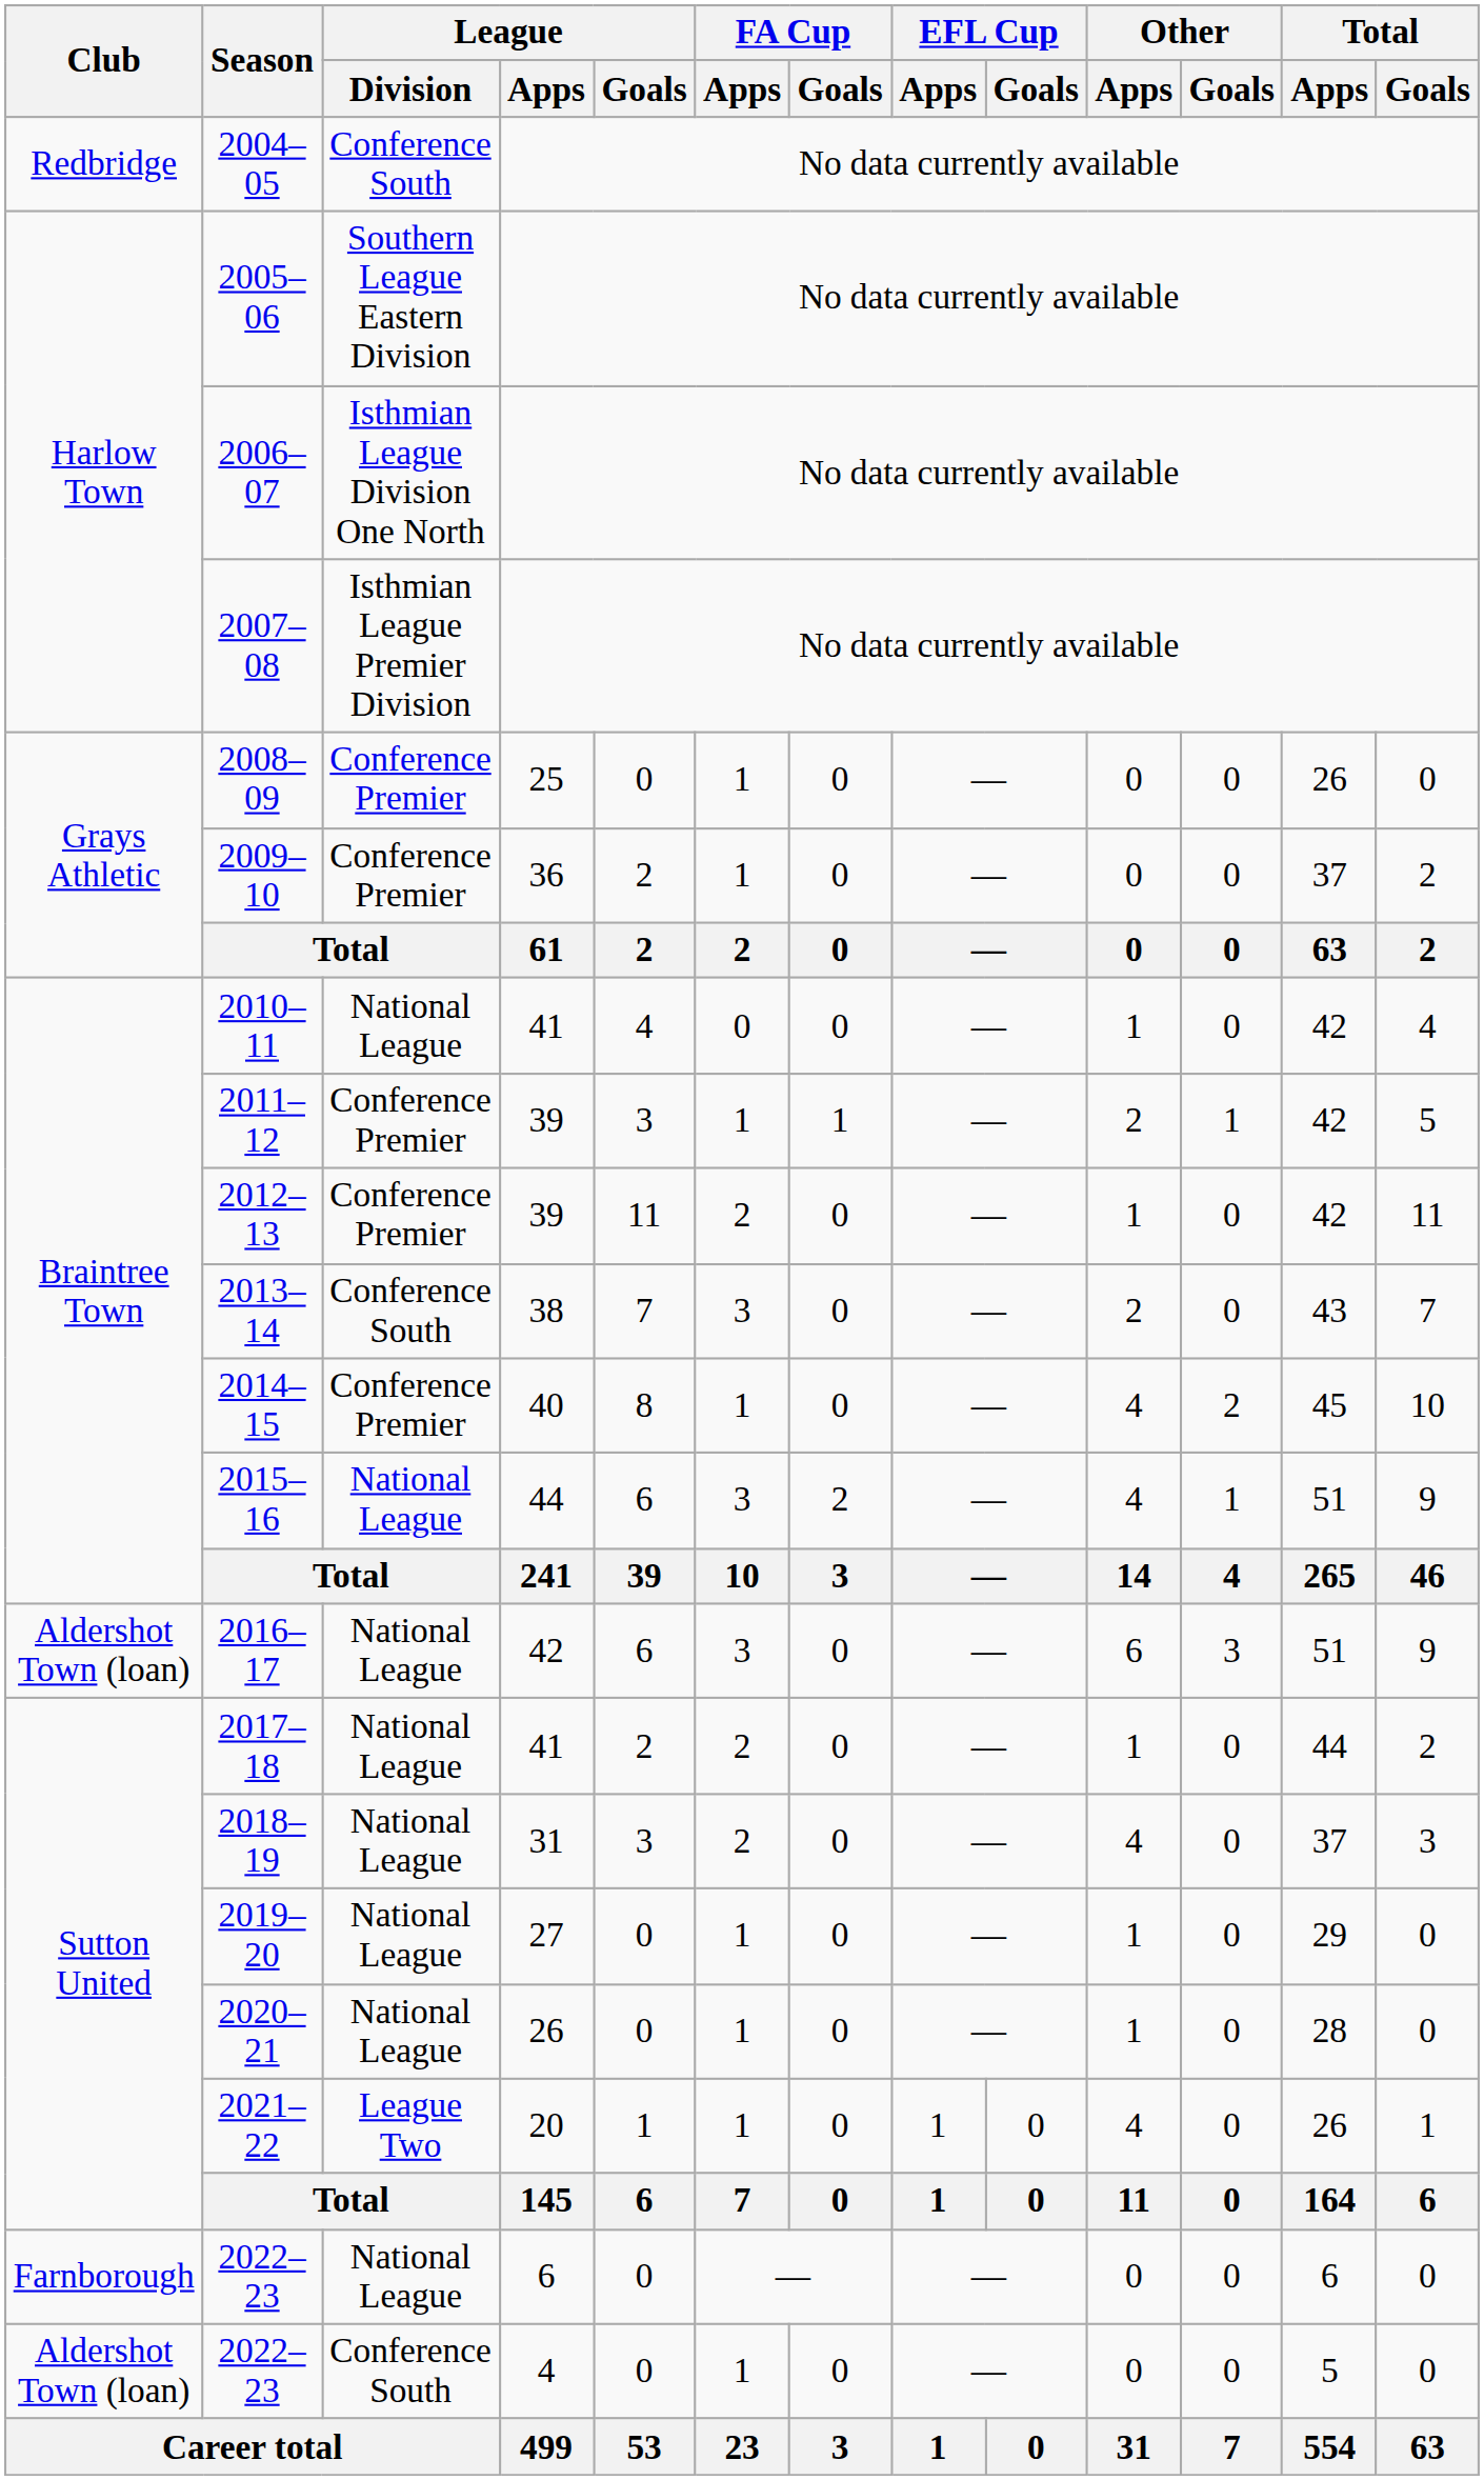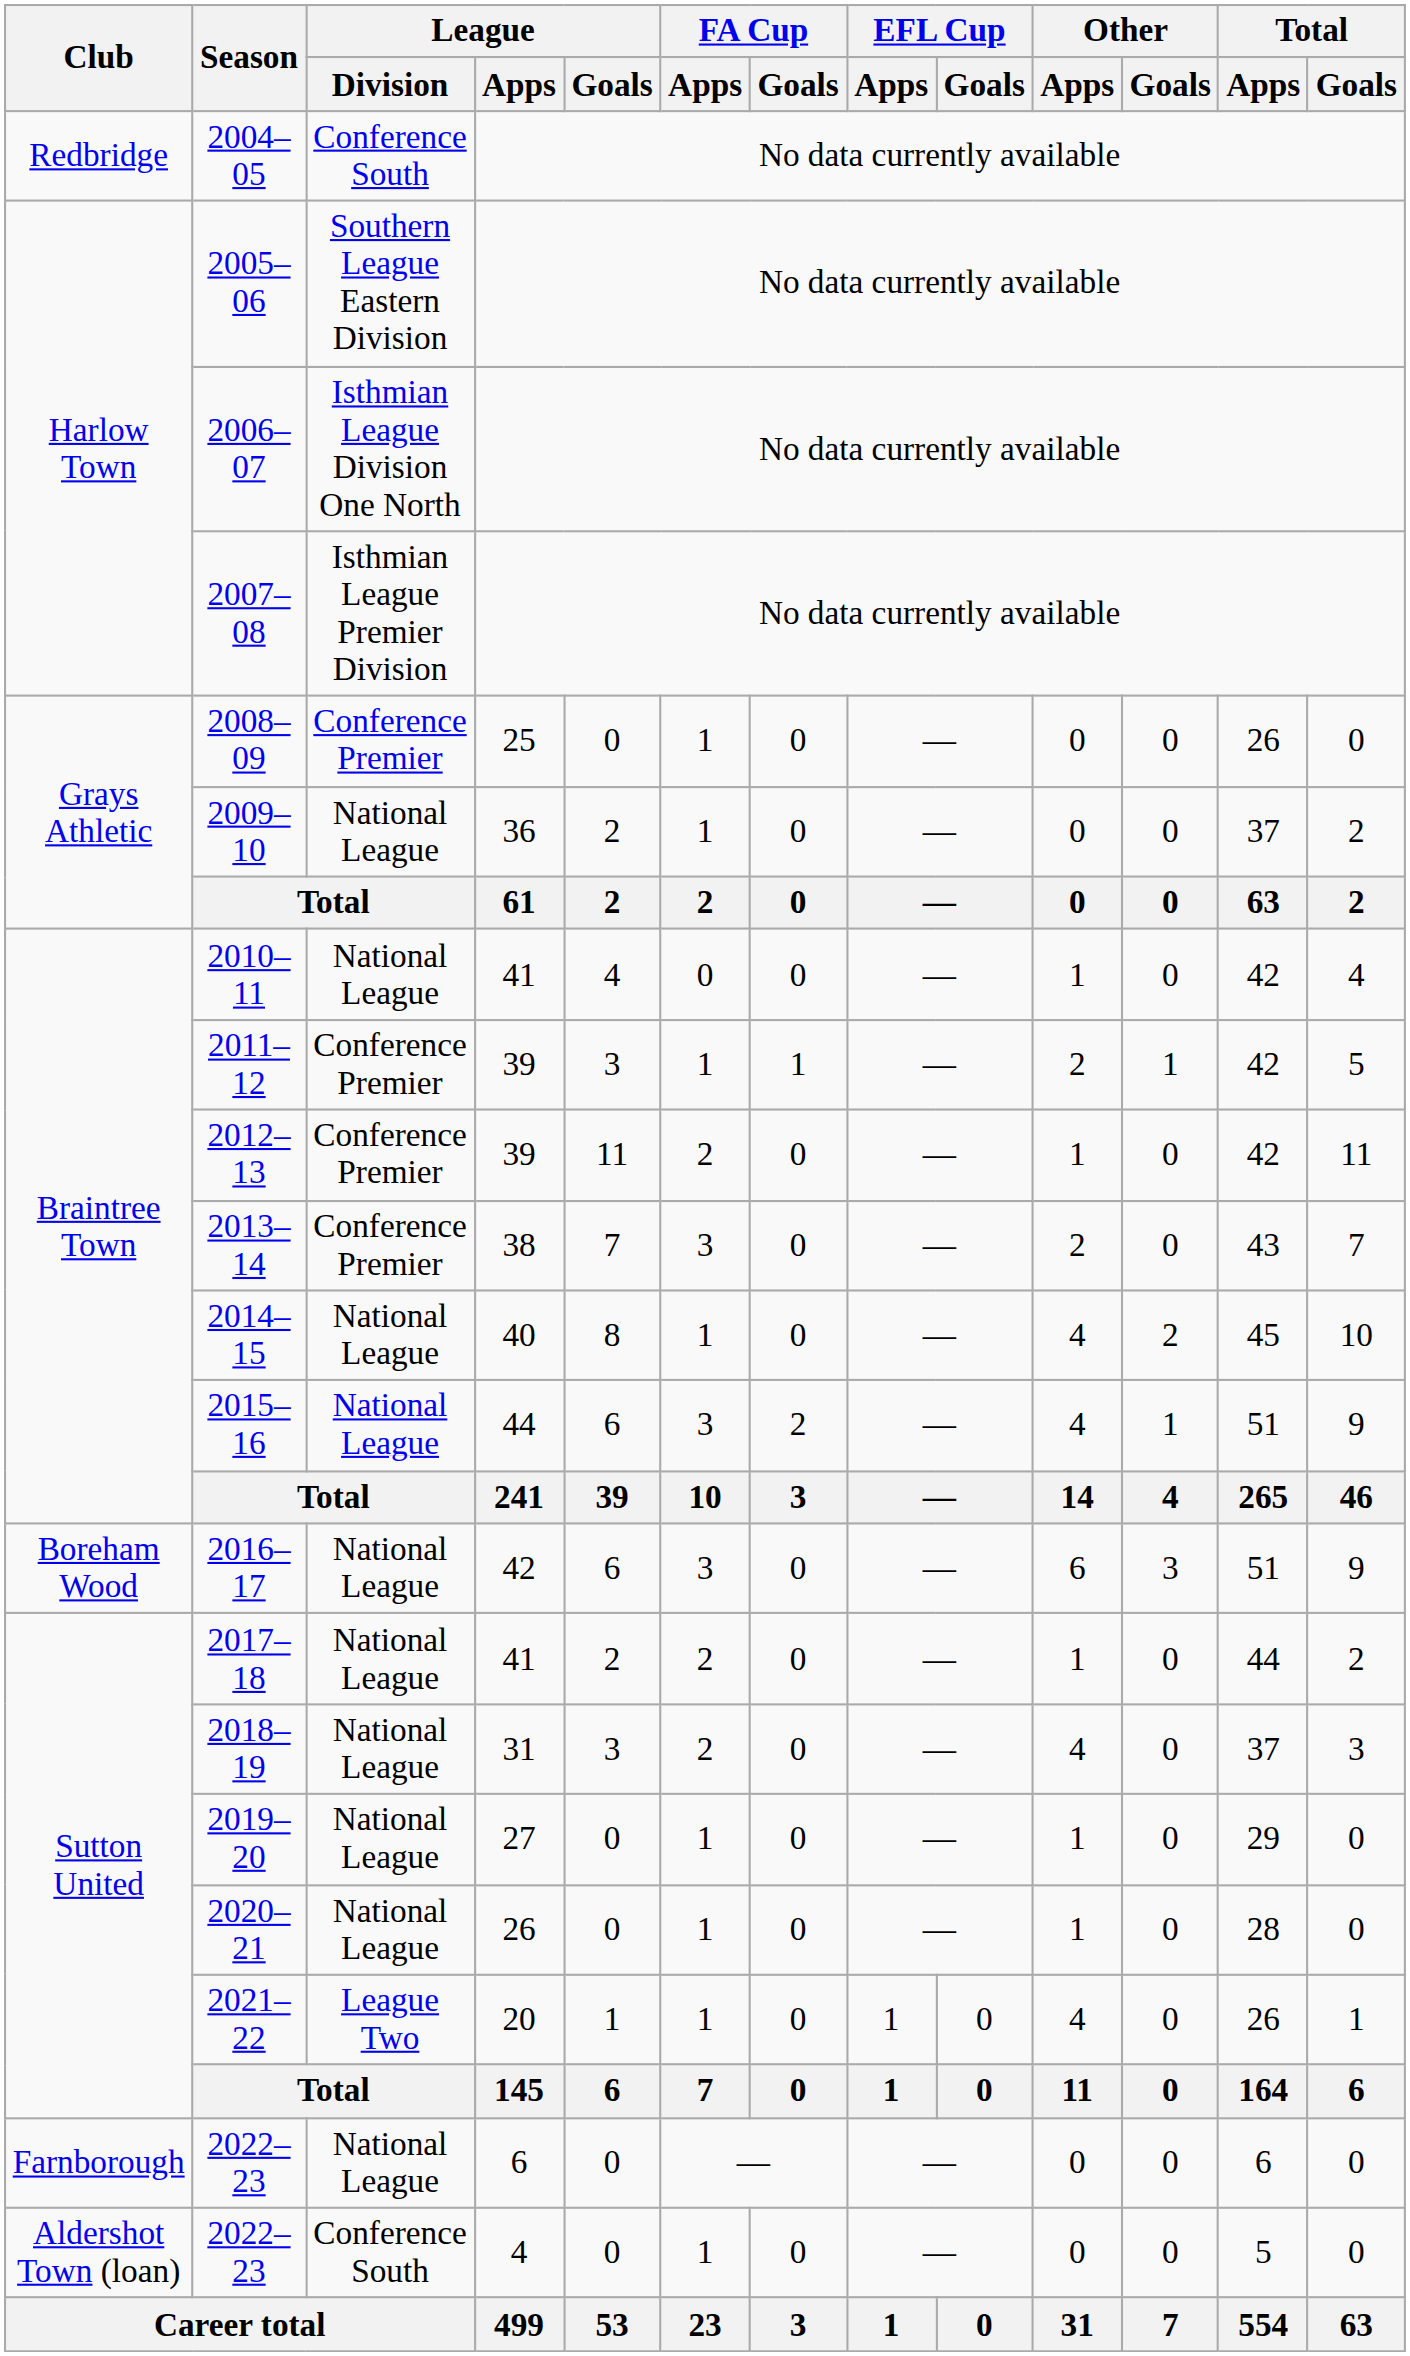2009–10 | League / Division: Conference Premier -> National League
2013–14 | League / Division: Conference South -> Conference Premier
2014–15 | League / Division: Conference Premier -> National League
2016–17 | Club: Aldershot Town (loan) -> Boreham Wood
